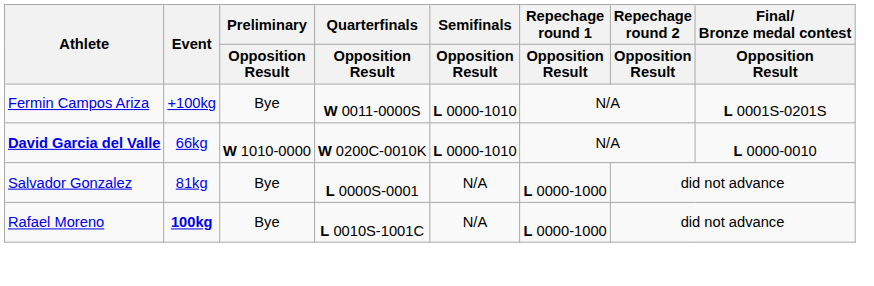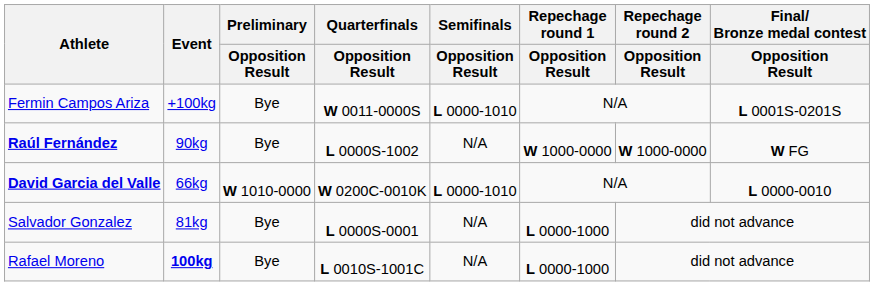+ row: Raúl Fernández | 90kg | Bye | L 0000S-1002 | N/A | W 1000-0000 | W 1000-0000 | W FG
